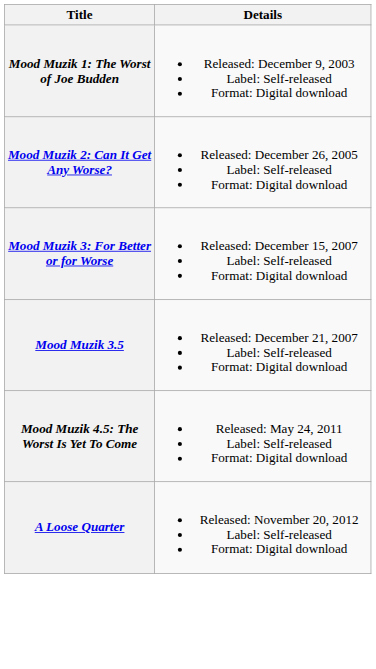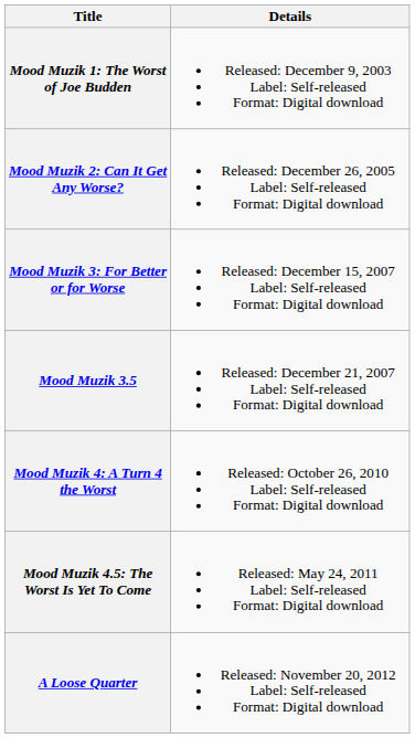+ row: Mood Muzik 4: A Turn 4 the Worst | Released: October 26, 2010 Label: Self-released Format: Digital download
